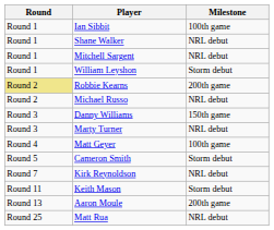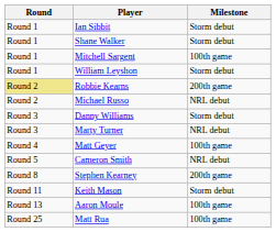Ian Sibbit | Milestone: 100th game -> Storm debut
Shane Walker | Milestone: NRL debut -> Storm debut
Mitchell Sargent | Milestone: NRL debut -> 100th game
Danny Williams | Milestone: 150th game -> Storm debut
Cameron Smith | Milestone: Storm debut -> NRL debut
- row: Round 7 | Kirk Reynoldson | NRL debut
+ row: Round 8 | Stephen Kearney | 200th game
Aaron Moule | Milestone: 200th game -> 100th game
Matt Rua | Milestone: NRL debut -> 100th game
